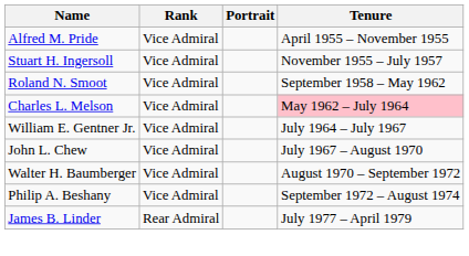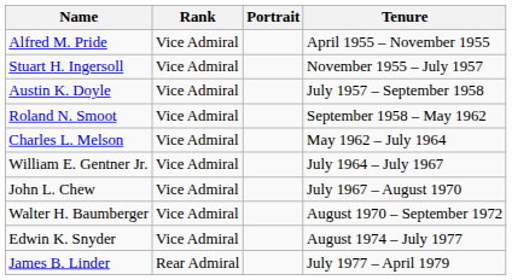+ row: Austin K. Doyle | Vice Admiral | July 1957 – September 1958
Charles L. Melson | Tenure: pink background -> no background
- row: Philip A. Beshany | Vice Admiral | September 1972 – August 1974
+ row: Edwin K. Snyder | Vice Admiral | August 1974 – July 1977
